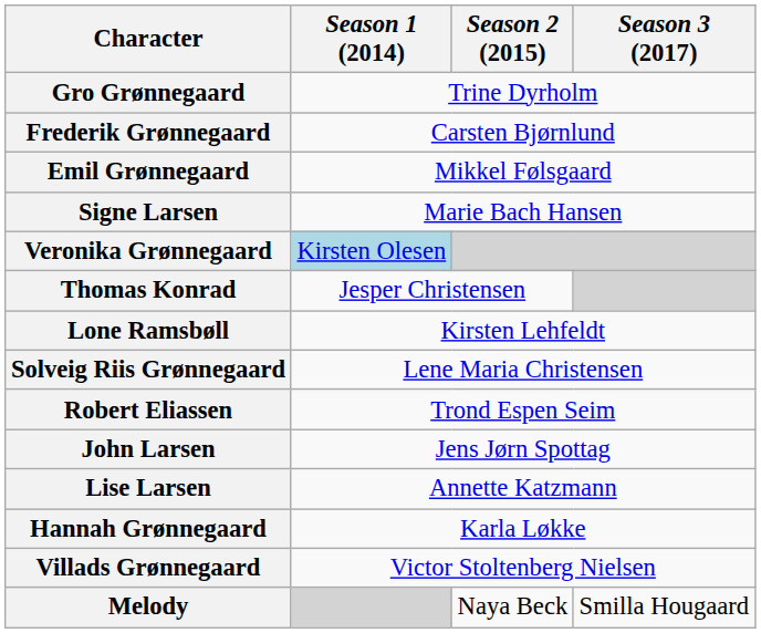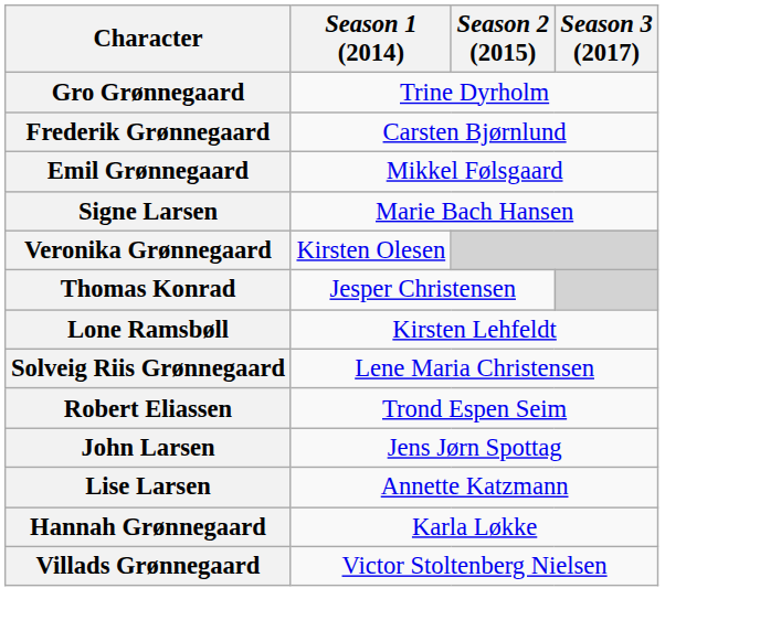Veronika Grønnegaard | Season 1 (2014): lightblue background -> no background
- row: Melody | Naya Beck | Smilla Hougaard
